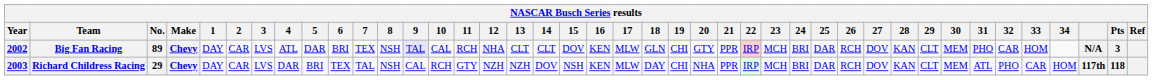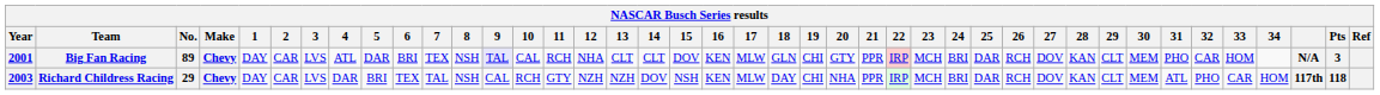Big Fan Racing | Year: 2002 -> 2001
